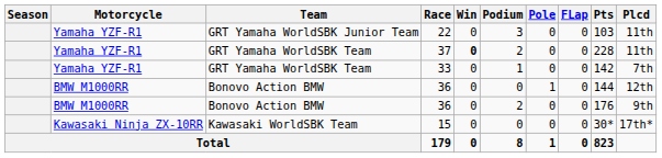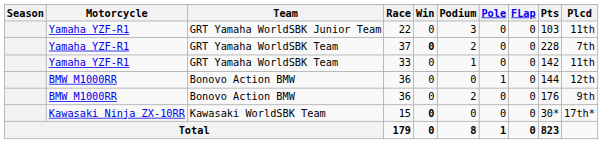37 | Plcd: 11th -> 7th
33 | Plcd: 7th -> 11th
15 | Win: normal -> bold
